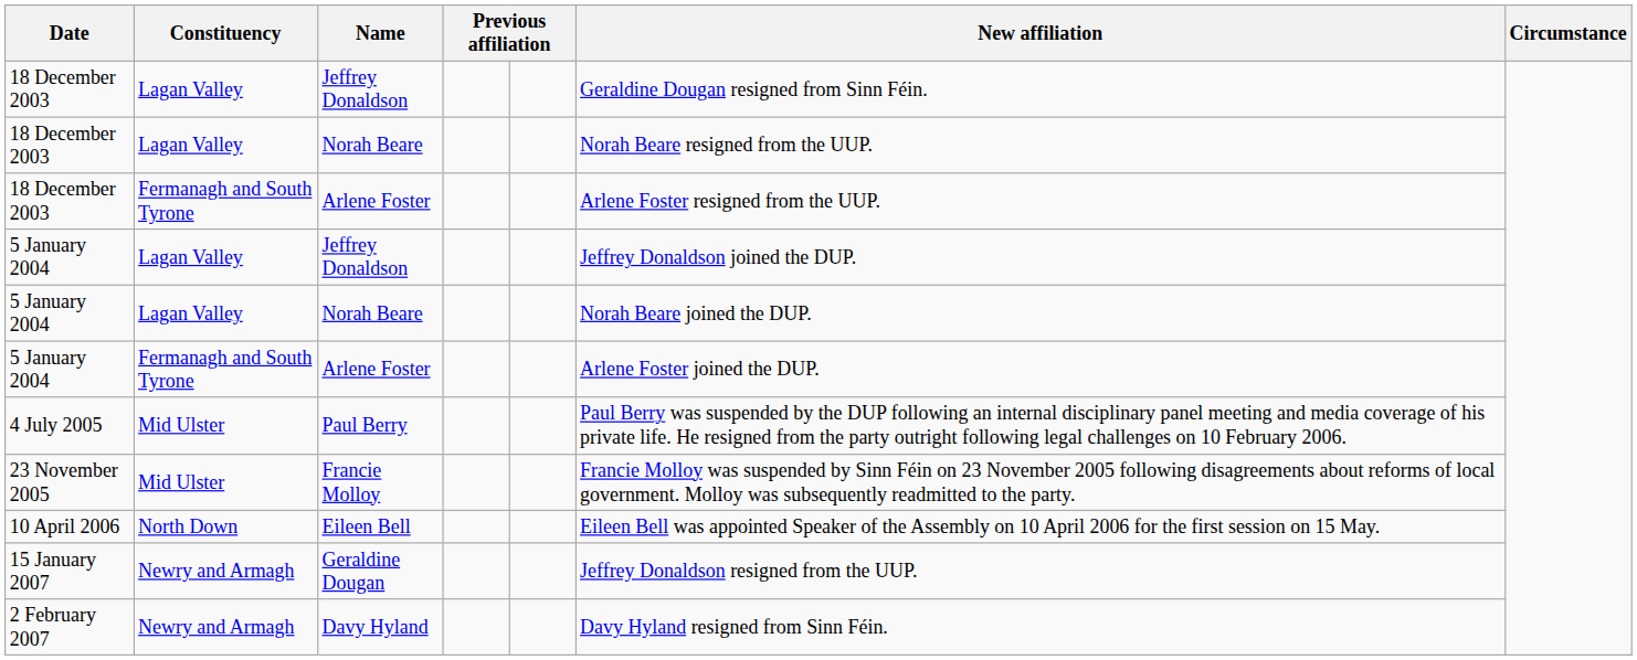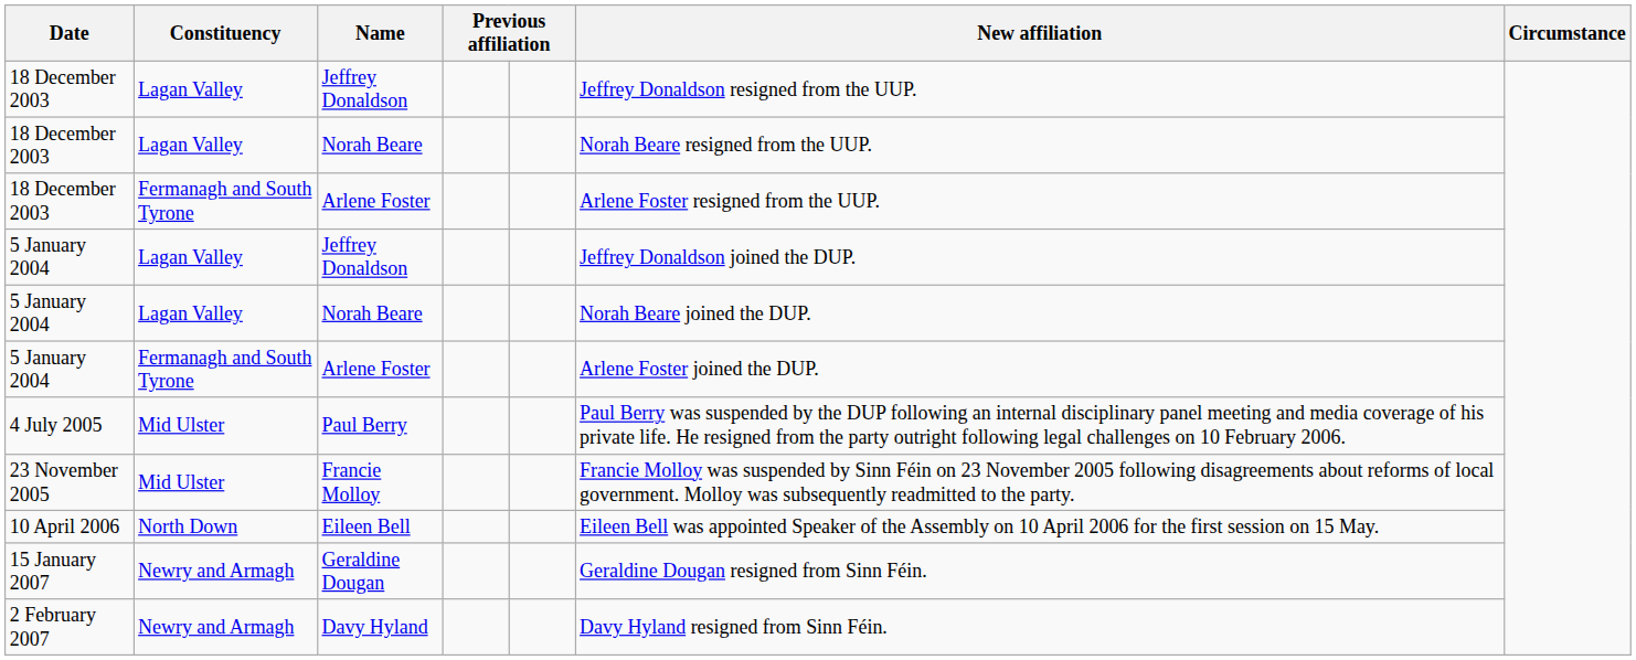18 December 2003 / Jeffrey Donaldson | column 6: Geraldine Dougan resigned from Sinn Féin. -> Jeffrey Donaldson resigned from the UUP.
Geraldine Dougan | column 6: Jeffrey Donaldson resigned from the UUP. -> Geraldine Dougan resigned from Sinn Féin.
